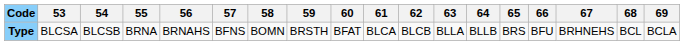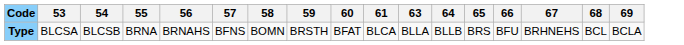- column: 62 | BLCB
